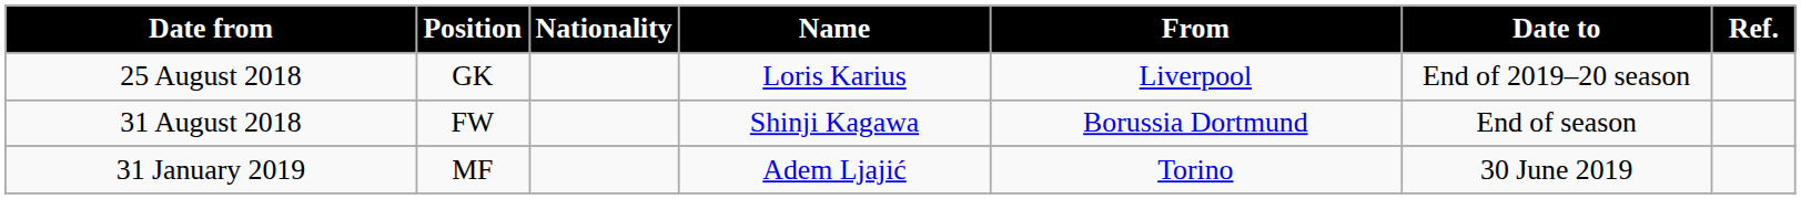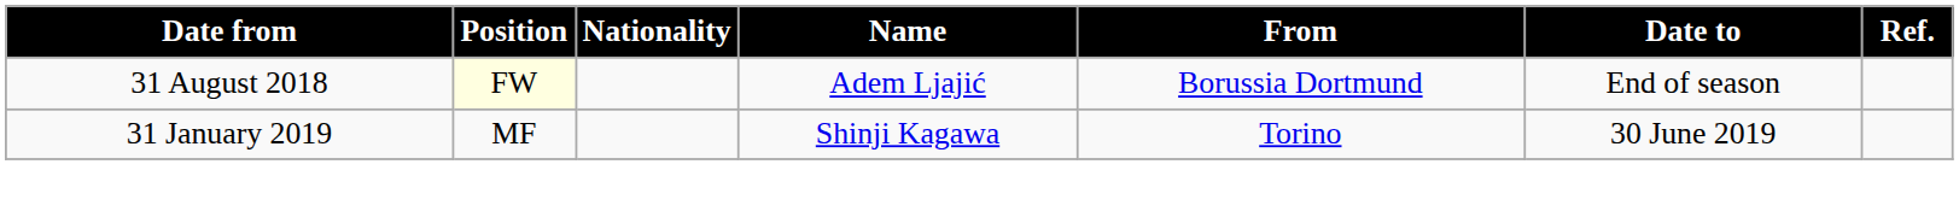- row: 25 August 2018 | GK | Loris Karius | Liverpool | End of 2019–20 season
31 August 2018 | Position: no background -> lightyellow background
31 August 2018 | Name: Shinji Kagawa -> Adem Ljajić
31 January 2019 | Name: Adem Ljajić -> Shinji Kagawa
